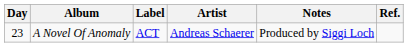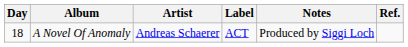columns swapped: Artist <-> Label
A Novel Of Anomaly | Day: 23 -> 18
